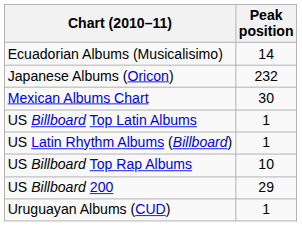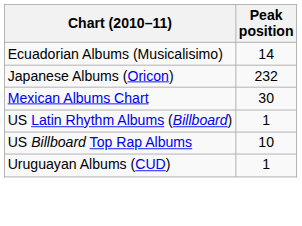- row: US Billboard Top Latin Albums | 1
- row: US Billboard 200 | 29
